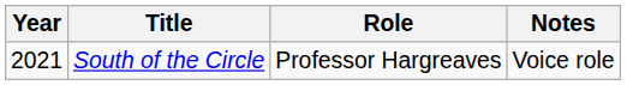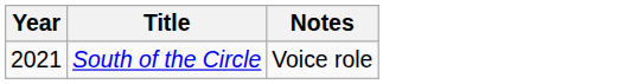- column: Role | Professor Hargreaves
